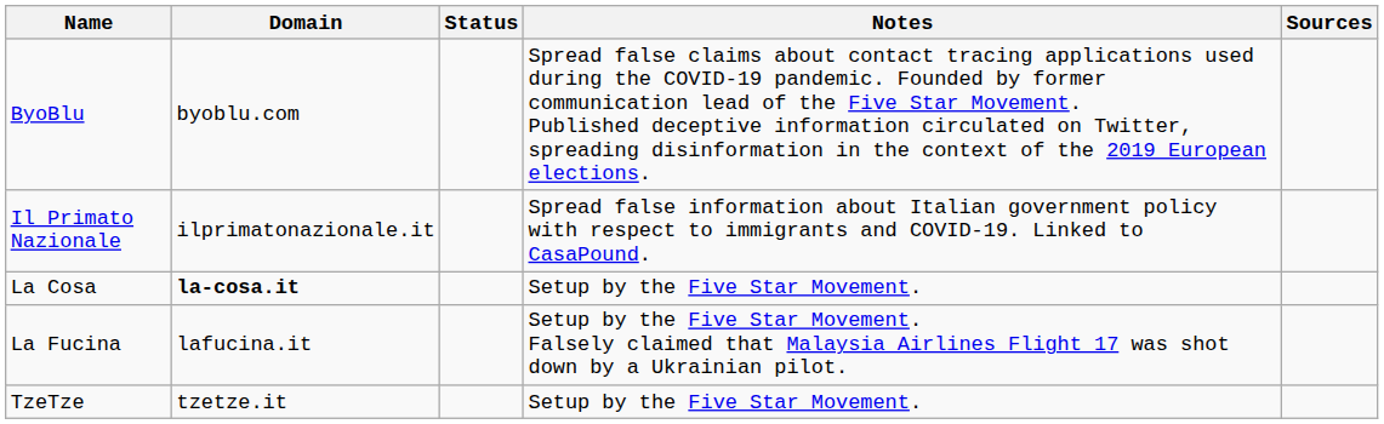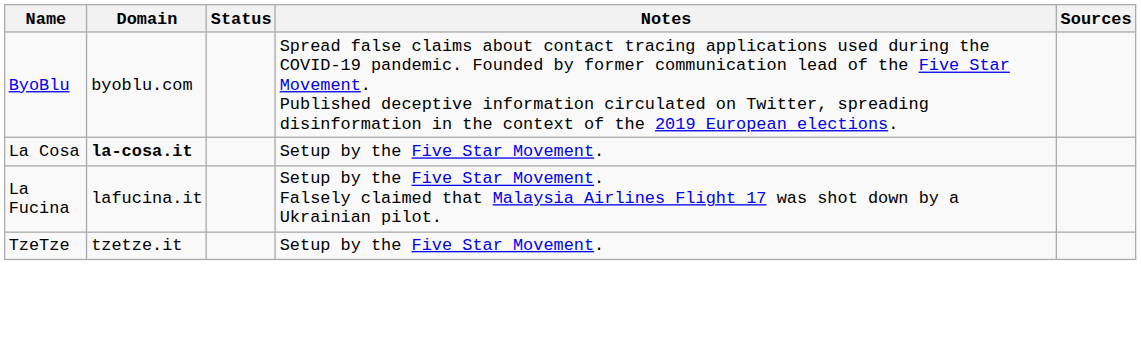- row: Il Primato Nazionale | ilprimatonazionale.it | Spread false information about Italian government policy with respect to immigrants and COVID-19. Linked to CasaPound.
